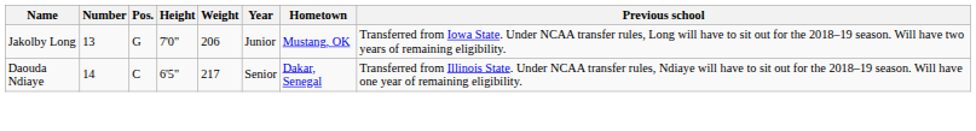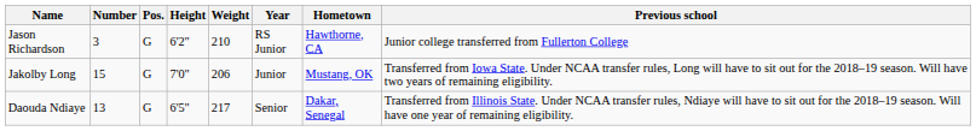+ row: Jason Richardson | 3 | G | 6'2" | 210 | RS Junior | Hawthorne, CA | Junior college transferred from Fullerton College
Jakolby Long | Number: 13 -> 15
Daouda Ndiaye | Number: 14 -> 13
Daouda Ndiaye | Pos.: C -> G
